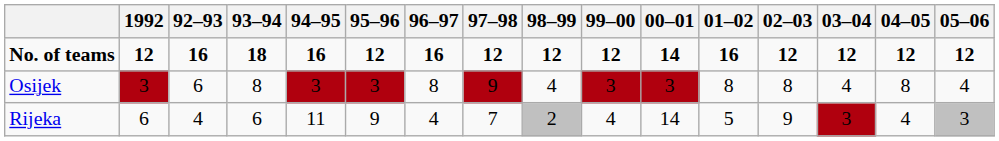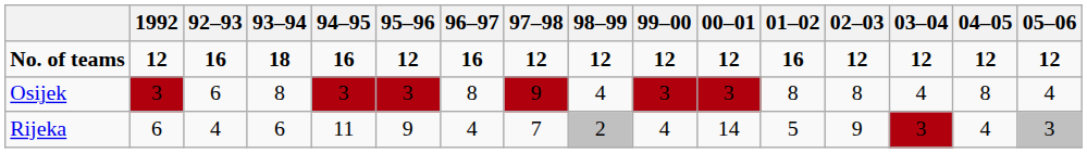No. of teams | 00–01: 14 -> 12
